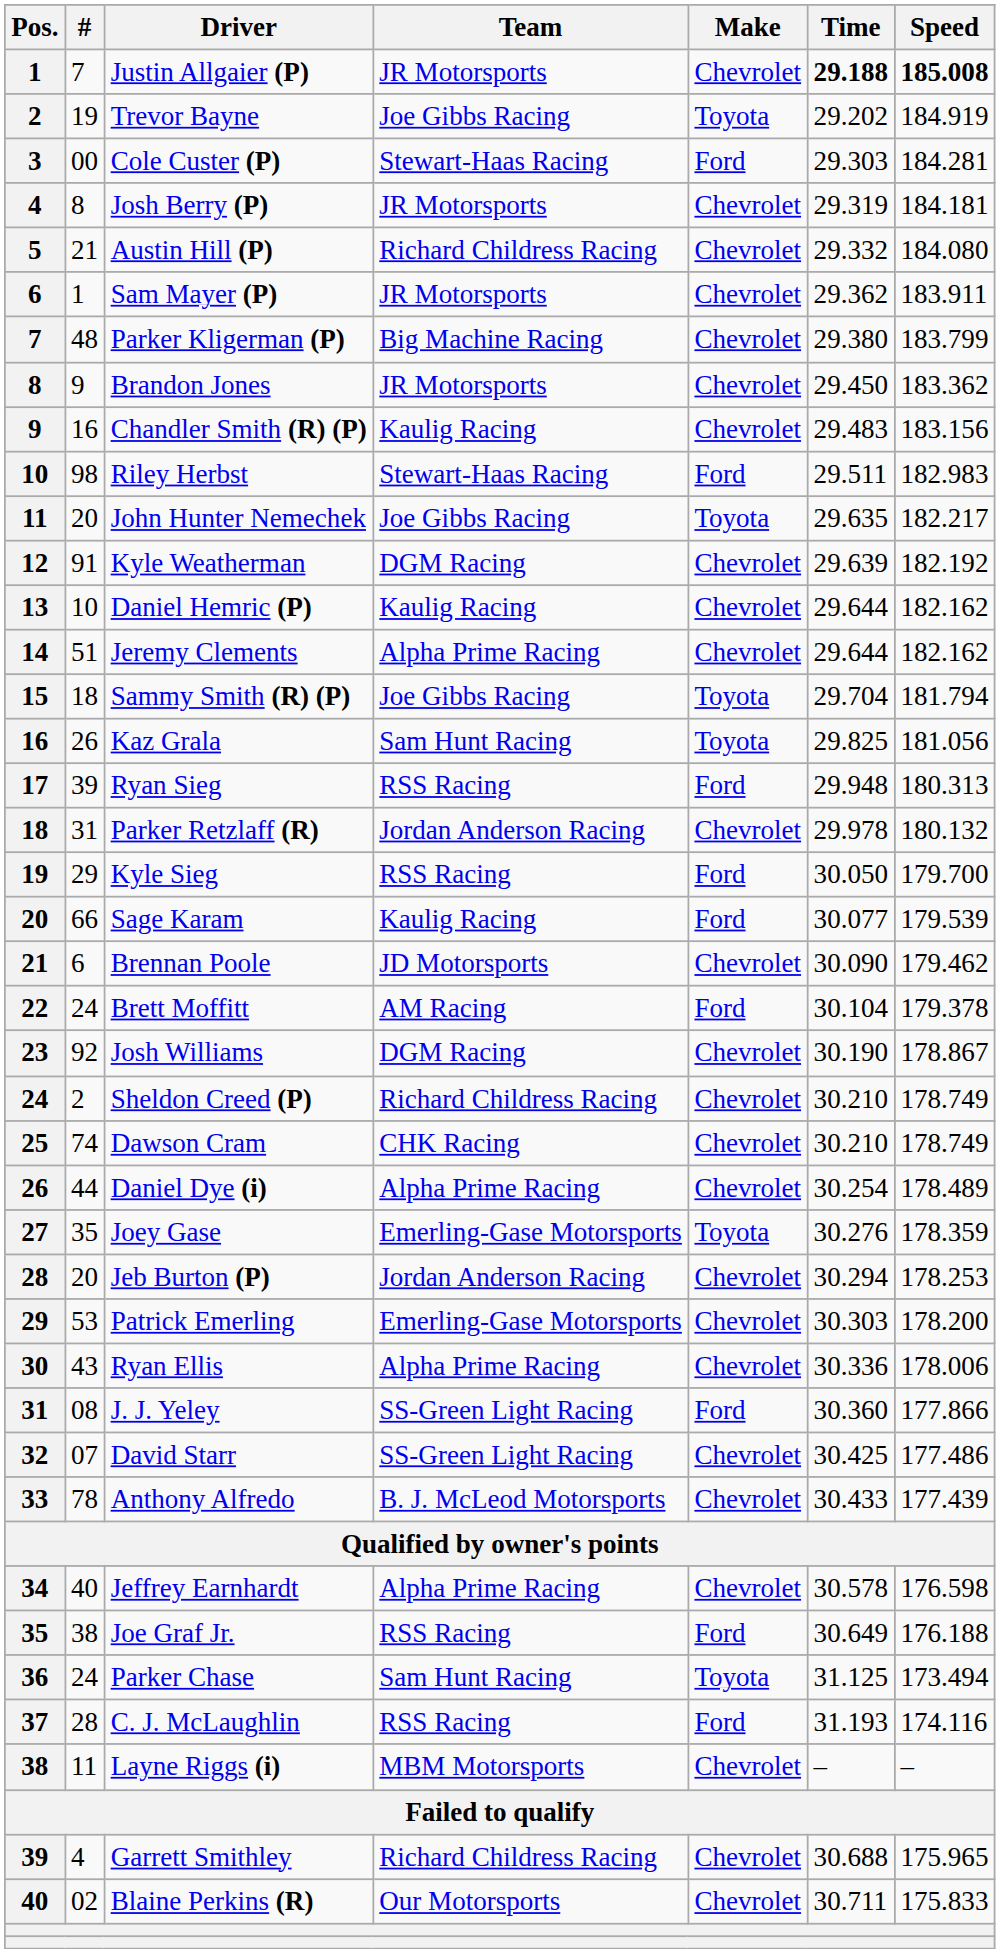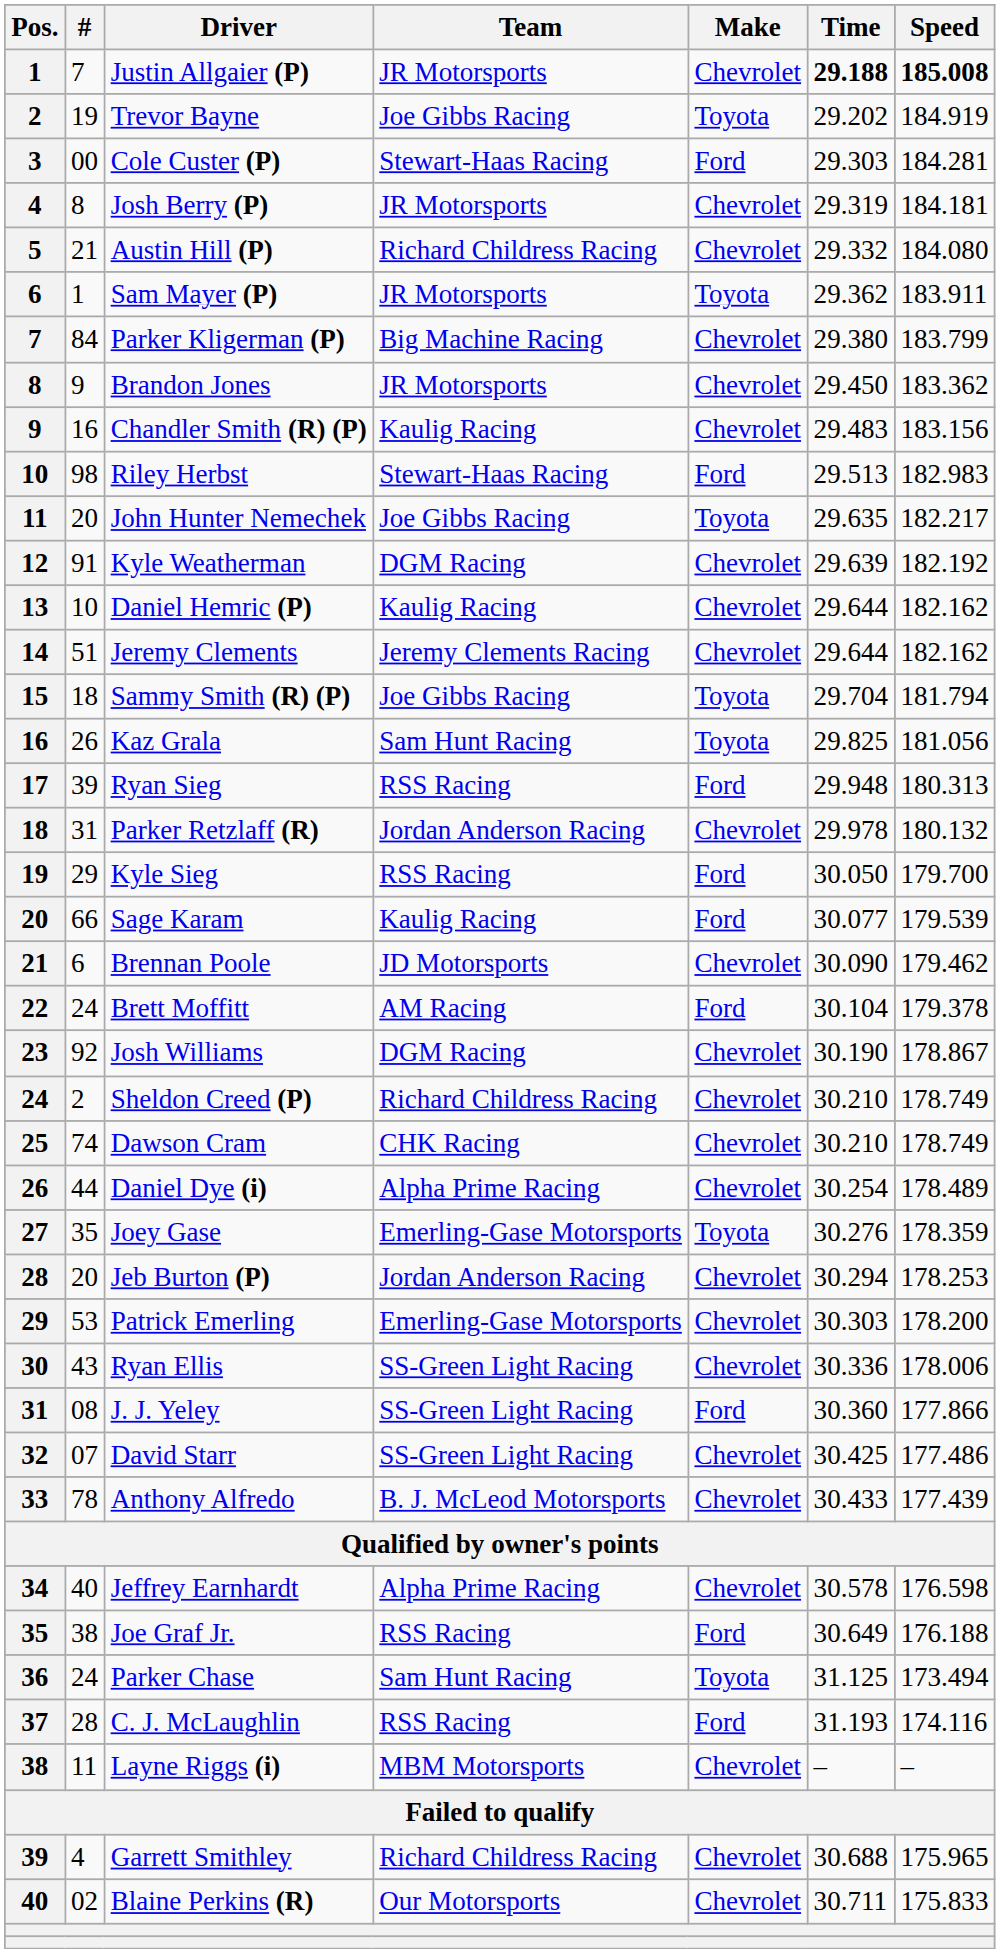Sam Mayer (P) | Make: Chevrolet -> Toyota
Parker Kligerman (P) | #: 48 -> 84
Riley Herbst | Time: 29.511 -> 29.513
Jeremy Clements | Team: Alpha Prime Racing -> Jeremy Clements Racing
Ryan Ellis | Team: Alpha Prime Racing -> SS-Green Light Racing
